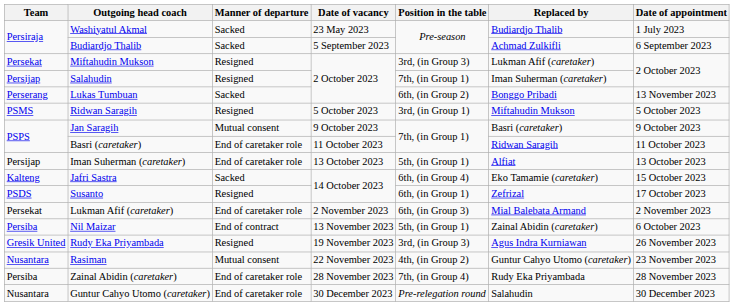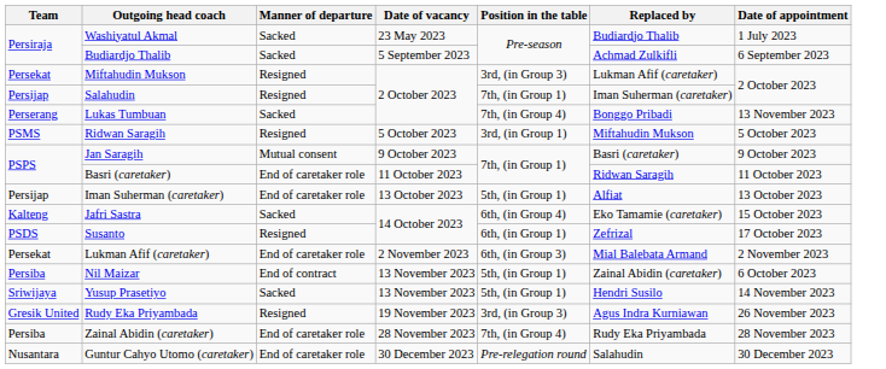Lukas Tumbuan | Position in the table: 6th, (in Group 2) -> 7th, (in Group 4)
+ row: Sriwijaya | Yusup Prasetiyo | Sacked | 13 November 2023 | 5th, (in Group 1) | Hendri Susilo | 14 November 2023
- row: Nusantara | Rasiman | Mutual consent | 22 November 2023 | 4th, (in Group 2) | Guntur Cahyo Utomo (caretaker) | 23 November 2023
